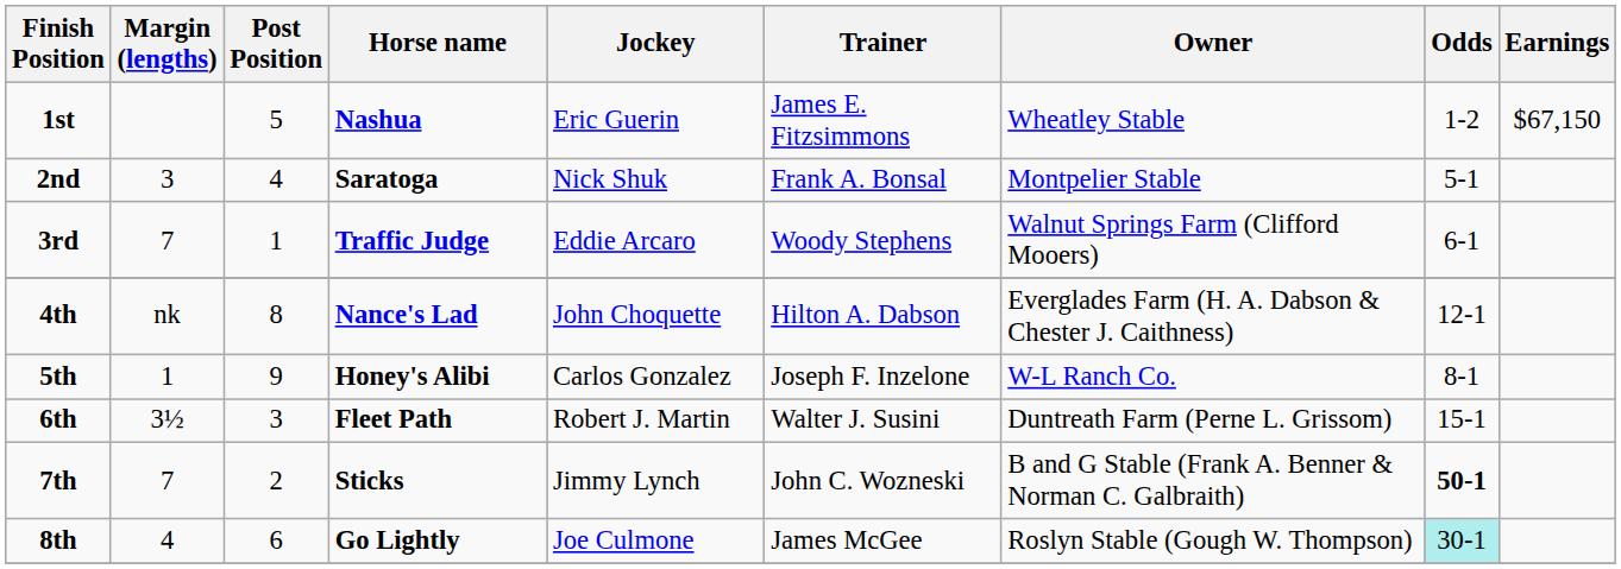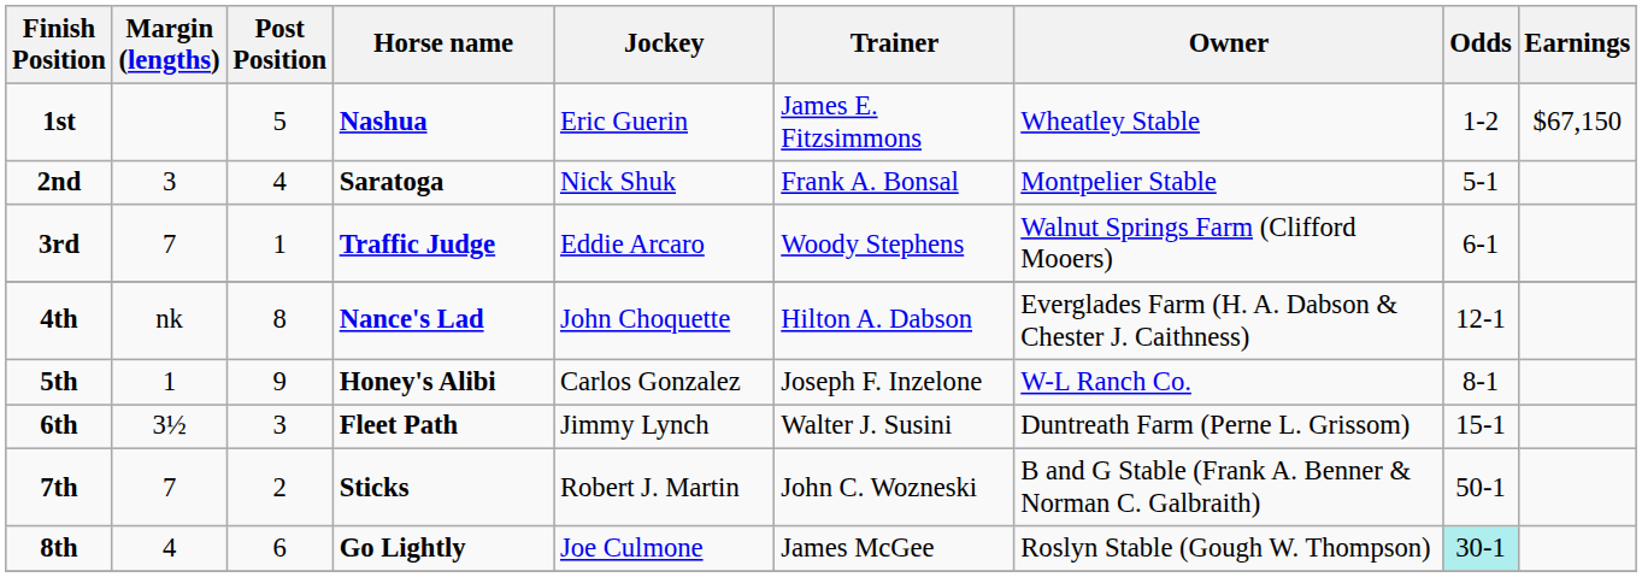6th | Jockey: Robert J. Martin -> Jimmy Lynch
7th | Jockey: Jimmy Lynch -> Robert J. Martin
7th | Odds: bold -> normal
